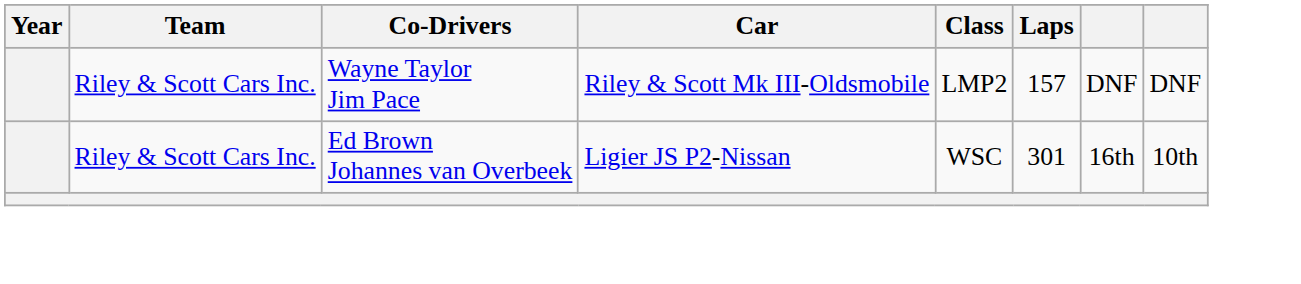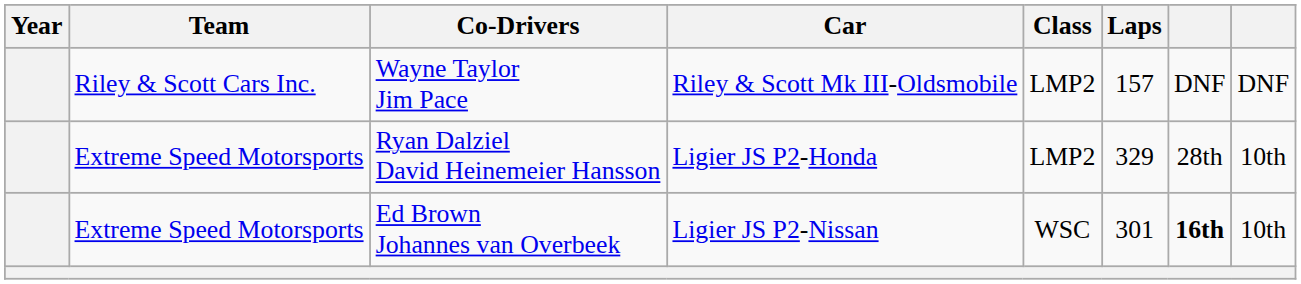+ row: Extreme Speed Motorsports | Ryan Dalziel David Heinemeier Hansson | Ligier JS P2-Honda | LMP2 | 329 | 28th | 10th
Ed Brown Johannes van Overbeek | Team: Riley & Scott Cars Inc. -> Extreme Speed Motorsports
Ed Brown Johannes van Overbeek | column 7: normal -> bold
